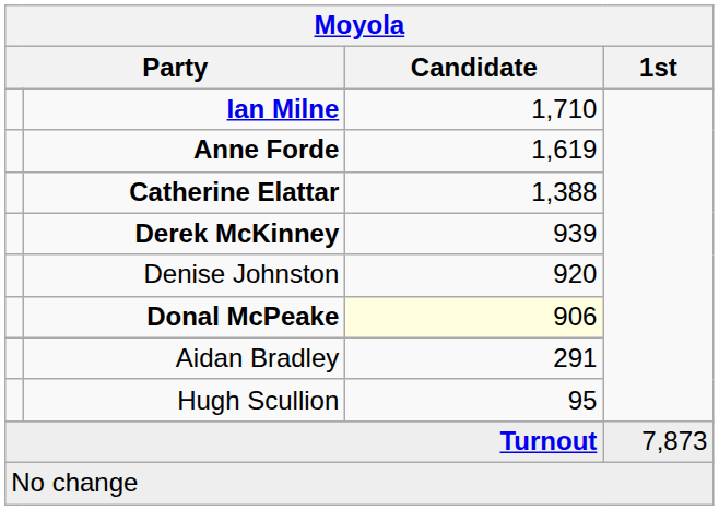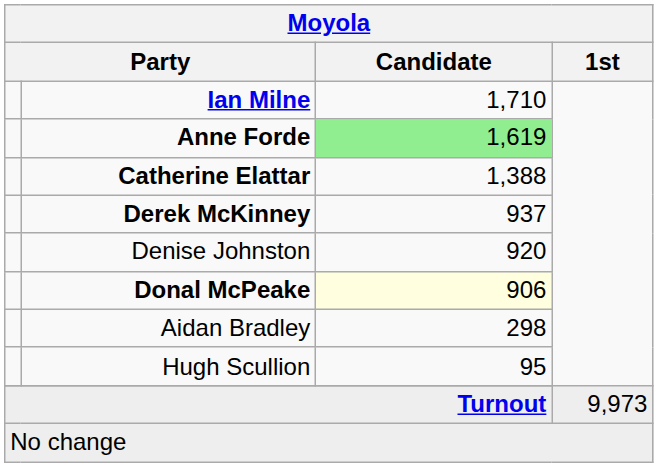Anne Forde | Candidate: no background -> lightgreen background
Derek McKinney | Candidate: 939 -> 937
Aidan Bradley | Candidate: 291 -> 298
Turnout | 1st: 7,873 -> 9,973
